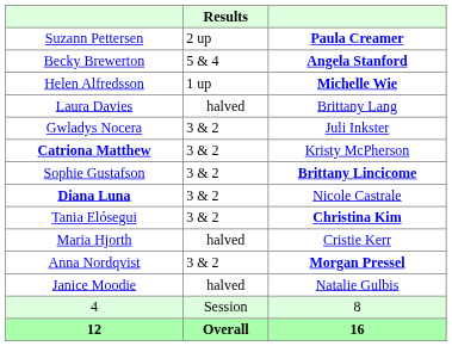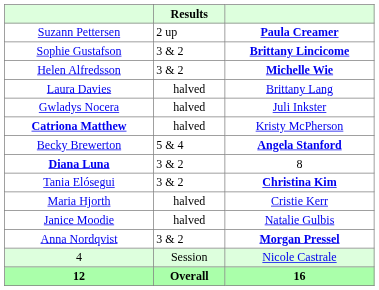rows swapped: Becky Brewerton <-> Sophie Gustafson
Helen Alfredsson | Results: 1 up -> 3 & 2
Gwladys Nocera | Results: 3 & 2 -> halved
Catriona Matthew | Results: 3 & 2 -> halved
Diana Luna | column 3: Nicole Castrale -> 8
rows swapped: Anna Nordqvist <-> Janice Moodie
4 | column 3: 8 -> Nicole Castrale
